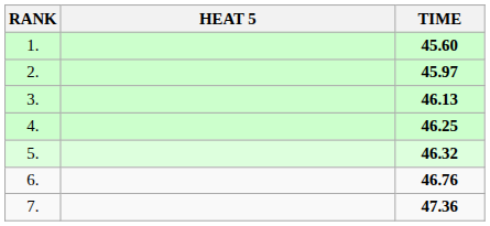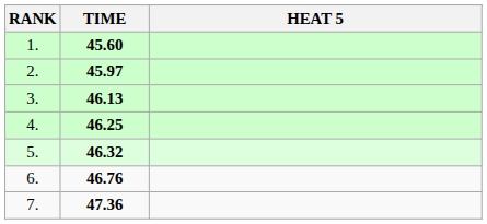columns swapped: HEAT 5 <-> TIME
